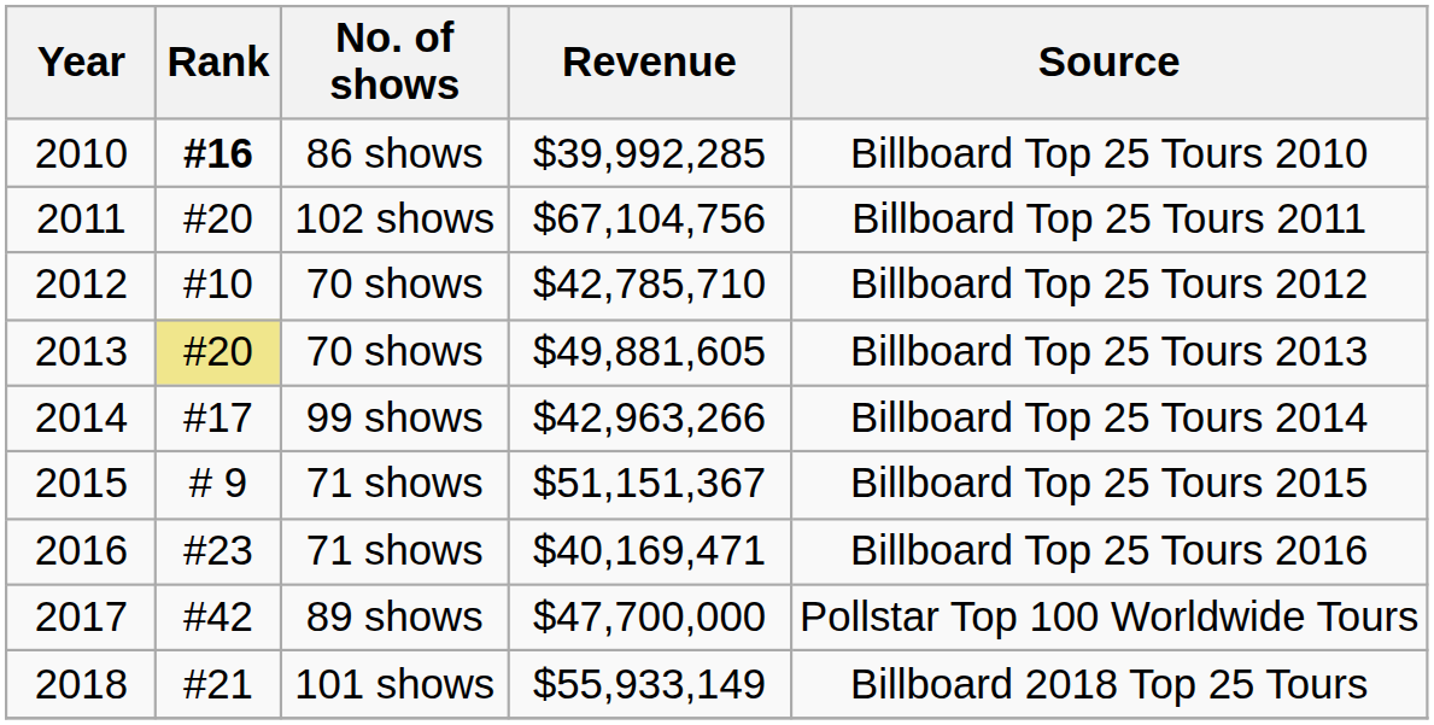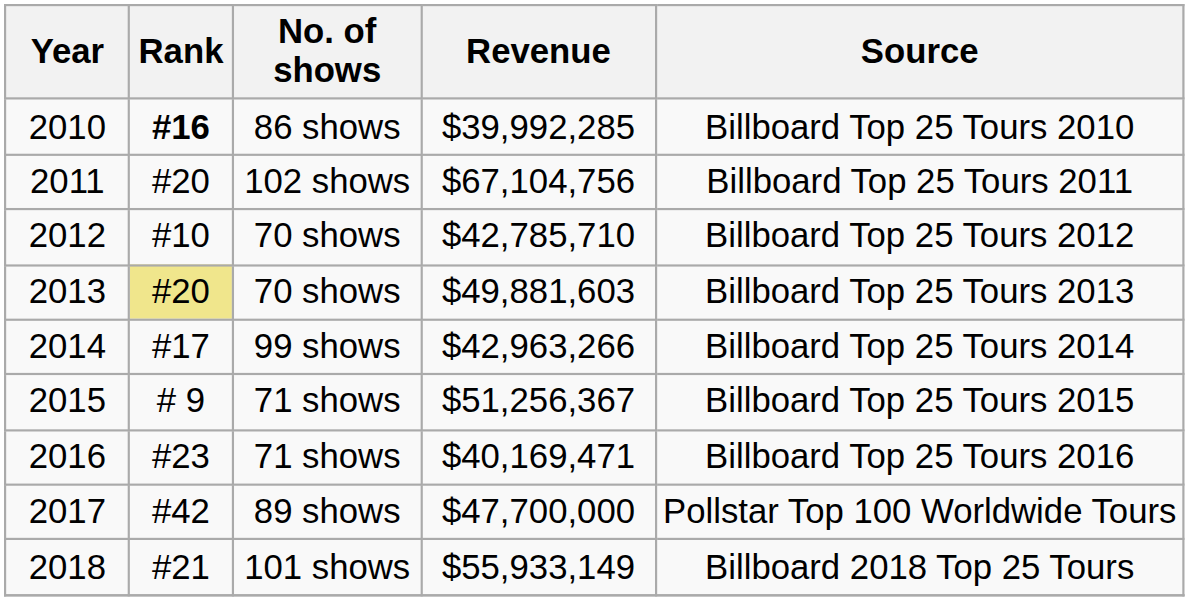2013 | Revenue: $49,881,605 -> $49,881,603
2015 | Revenue: $51,151,367 -> $51,256,367
